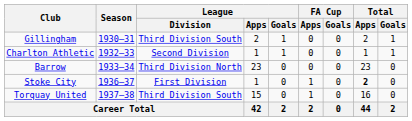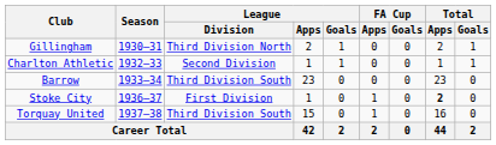Gillingham | League / Division: Third Division South -> Third Division North
Barrow | League / Division: Third Division North -> Third Division South
